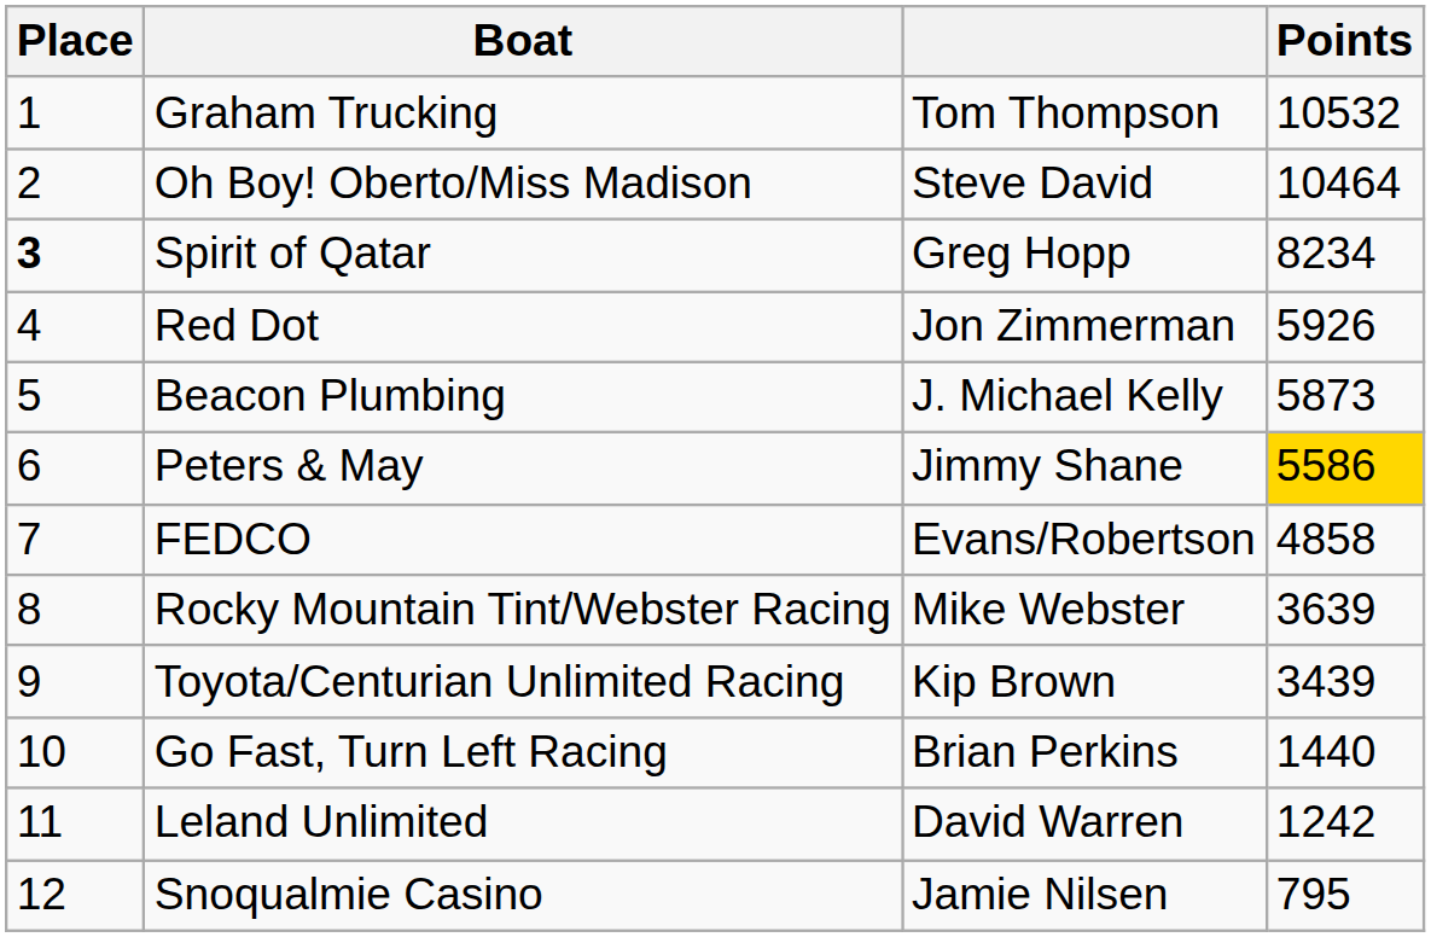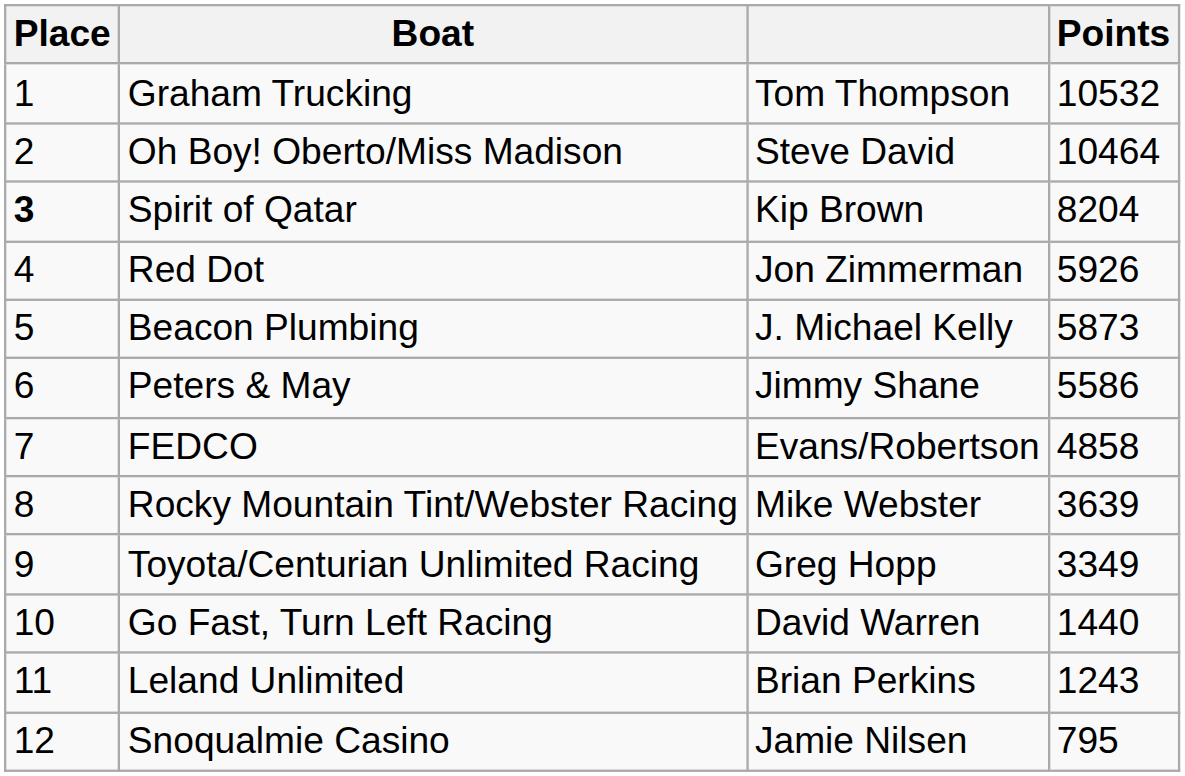Spirit of Qatar | column 3: Greg Hopp -> Kip Brown
Spirit of Qatar | Points: 8234 -> 8204
Peters & May | Points: gold background -> no background
Toyota/Centurian Unlimited Racing | column 3: Kip Brown -> Greg Hopp
Toyota/Centurian Unlimited Racing | Points: 3439 -> 3349
Go Fast, Turn Left Racing | column 3: Brian Perkins -> David Warren
Leland Unlimited | column 3: David Warren -> Brian Perkins
Leland Unlimited | Points: 1242 -> 1243
